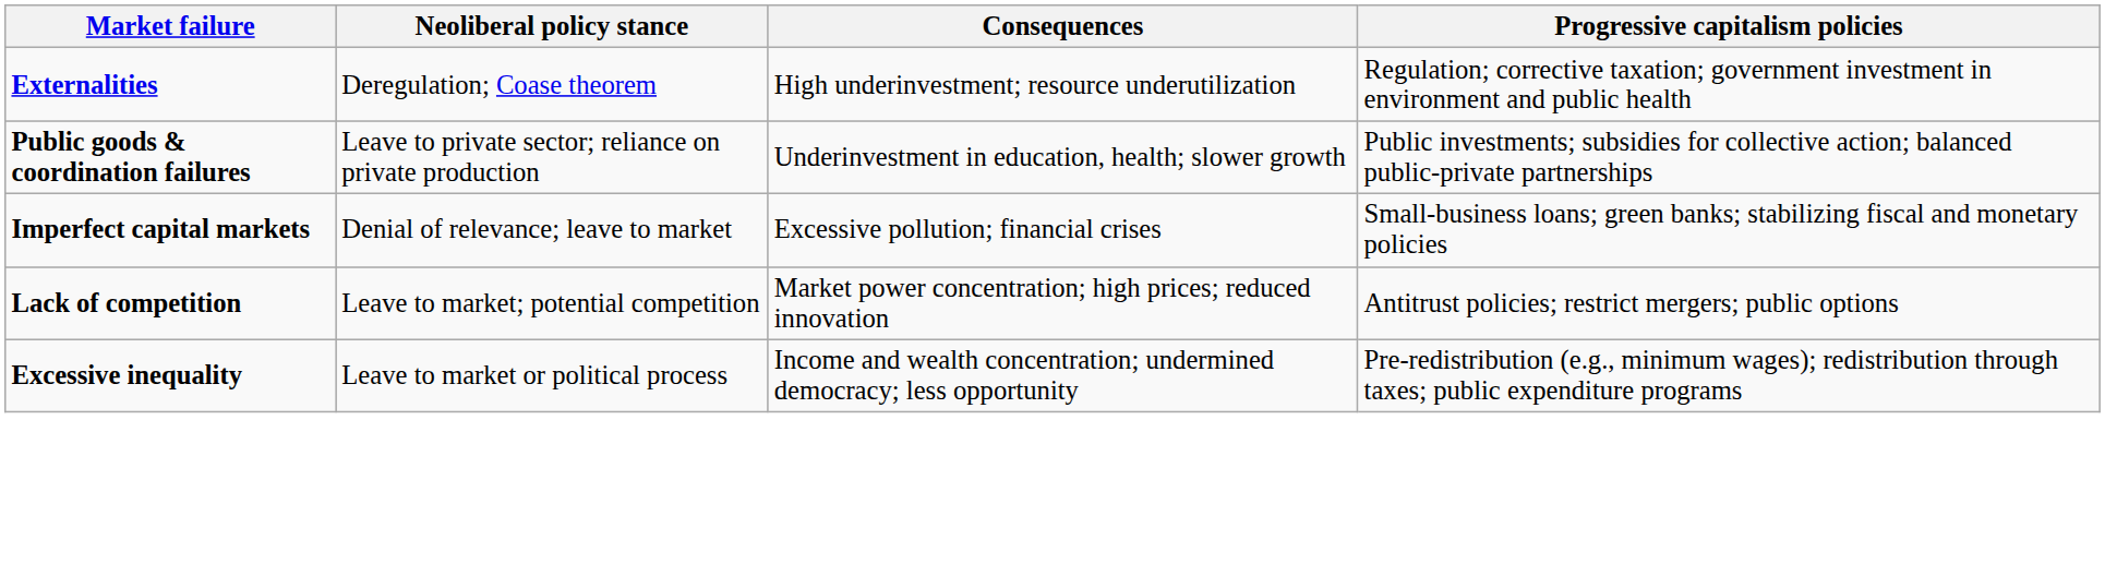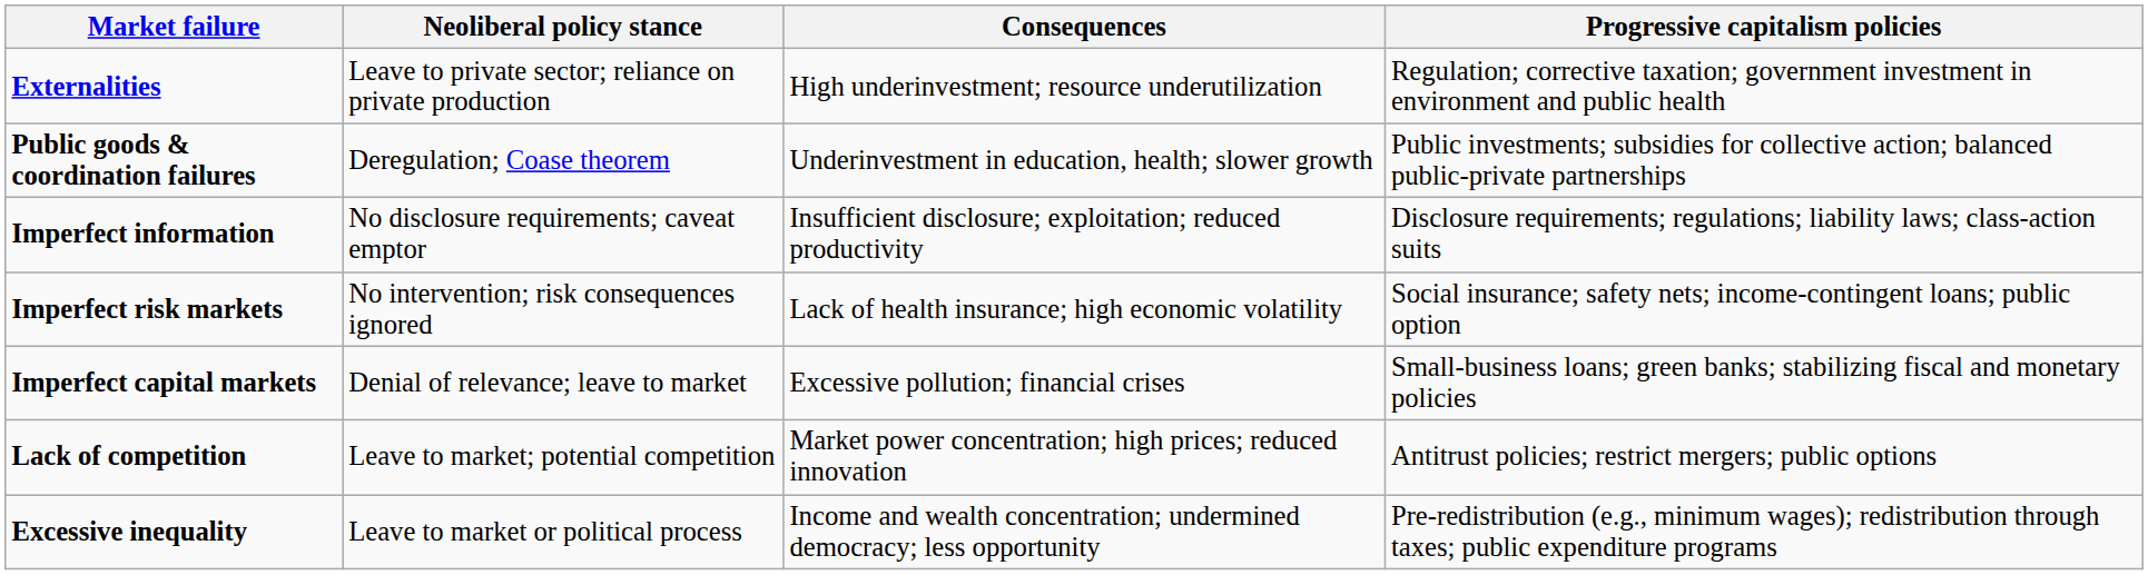Externalities | Neoliberal policy stance: Deregulation; Coase theorem -> Leave to private sector; reliance on private production
Public goods & coordination failures | Neoliberal policy stance: Leave to private sector; reliance on private production -> Deregulation; Coase theorem
+ row: Imperfect information | No disclosure requirements; caveat emptor | Insufficient disclosure; exploitation; reduced productivity | Disclosure requirements; regulations; liability laws; class-action suits
+ row: Imperfect risk markets | No intervention; risk consequences ignored | Lack of health insurance; high economic volatility | Social insurance; safety nets; income-contingent loans; public option
